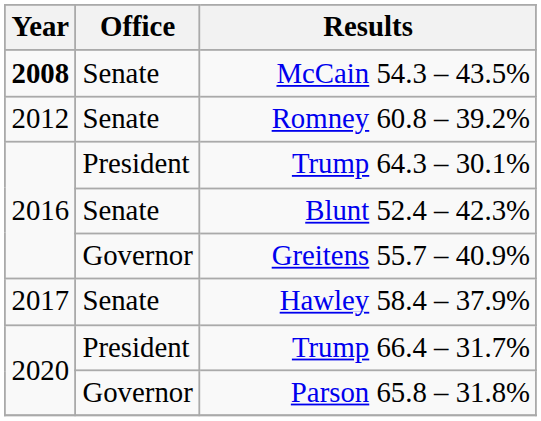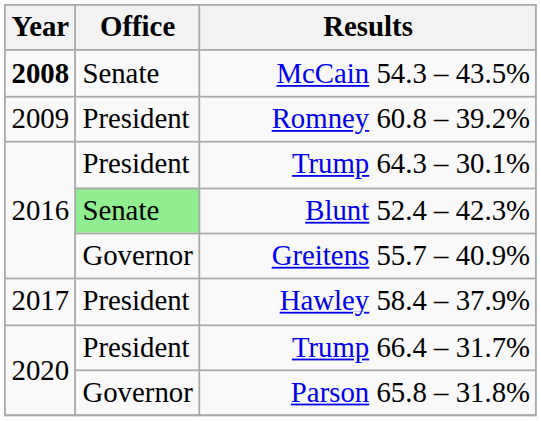Romney 60.8 – 39.2% | Year: 2012 -> 2009
Romney 60.8 – 39.2% | Office: Senate -> President
Blunt 52.4 – 42.3% | Office: no background -> lightgreen background
Hawley 58.4 – 37.9% | Office: Senate -> President
